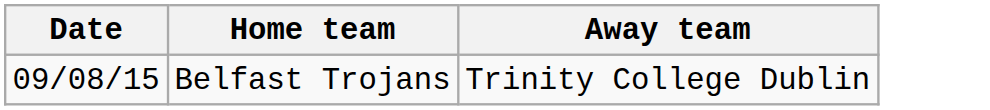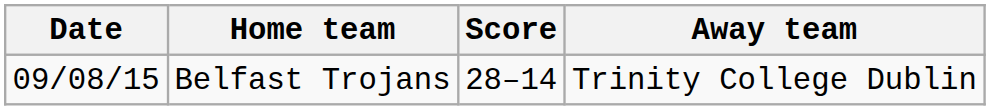+ column: Score | 28–14
